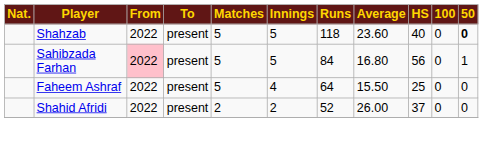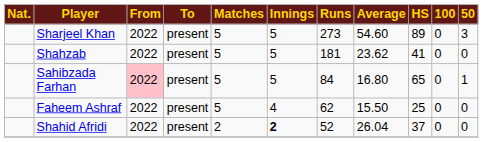+ row: Sharjeel Khan | 2022 | present | 5 | 5 | 273 | 54.60 | 89 | 0 | 3
Shahzab | Runs: 118 -> 181
Shahzab | Average: 23.60 -> 23.62
Shahzab | HS: 40 -> 41
Shahzab | 50: bold -> normal
Sahibzada Farhan | HS: 56 -> 65
Faheem Ashraf | Runs: 64 -> 62
Shahid Afridi | Innings: normal -> bold
Shahid Afridi | Average: 26.00 -> 26.04
